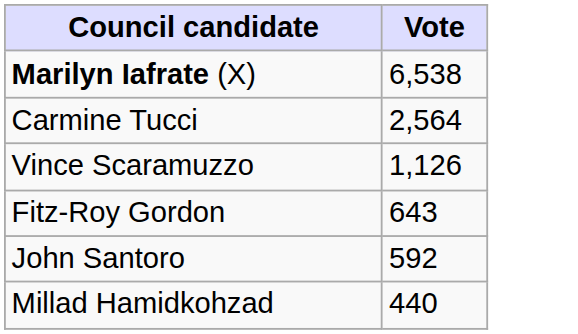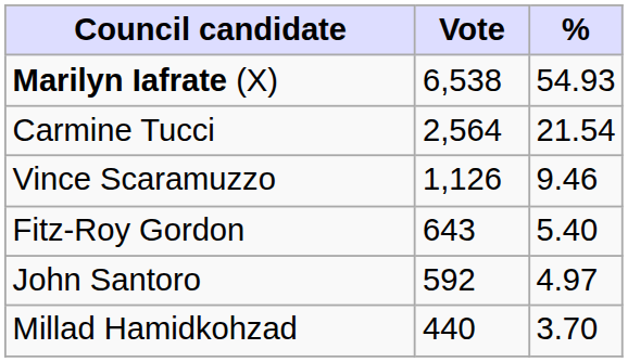+ column: % | 54.93 | 21.54 | 9.46 | 5.40 | 4.97 | 3.70
